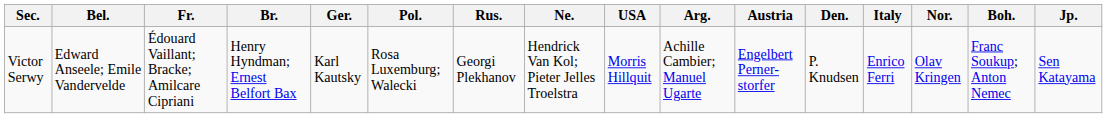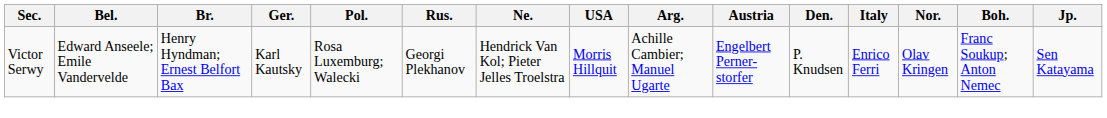- column: Fr. | Édouard Vaillant; Bracke; Amilcare Cipriani
